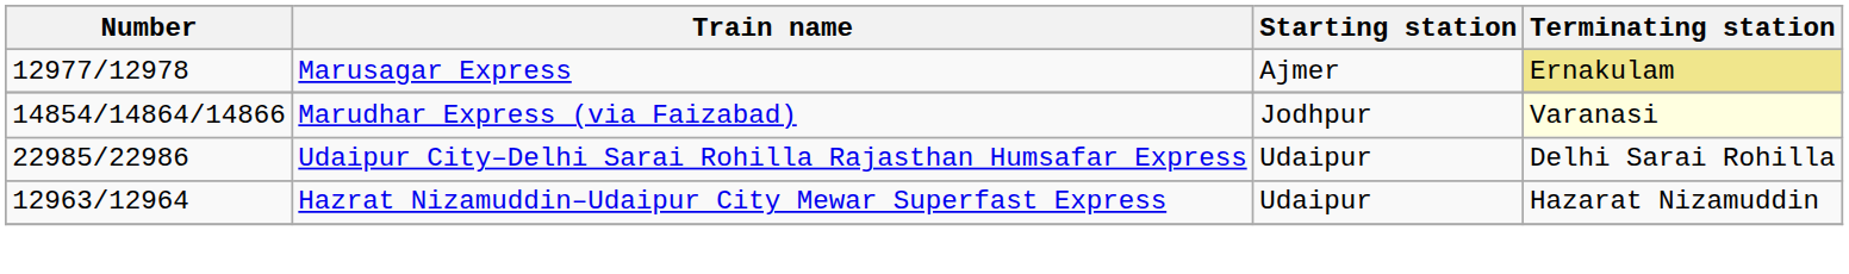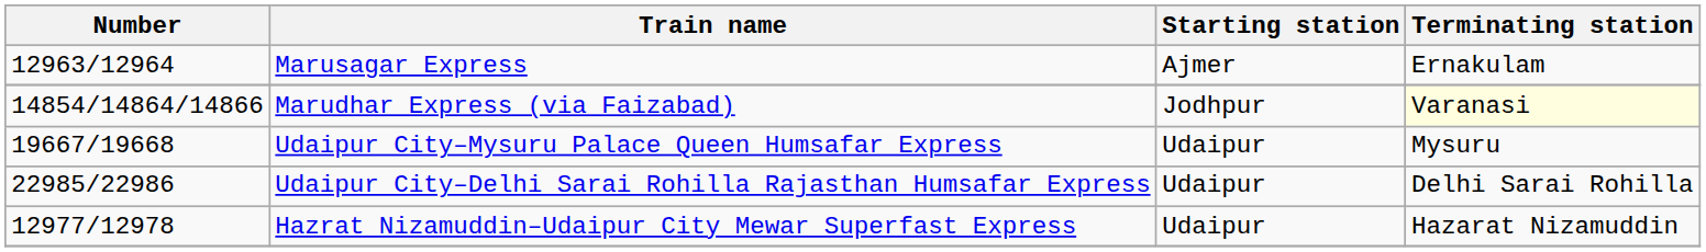Marusagar Express | Number: 12977/12978 -> 12963/12964
Marusagar Express | Terminating station: khaki background -> no background
+ row: 19667/19668 | Udaipur City–Mysuru Palace Queen Humsafar Express | Udaipur | Mysuru
Hazrat Nizamuddin–Udaipur City Mewar Superfast Express | Number: 12963/12964 -> 12977/12978
